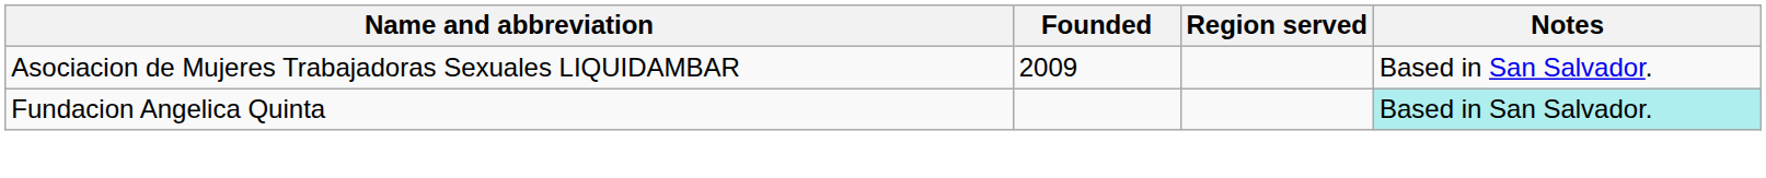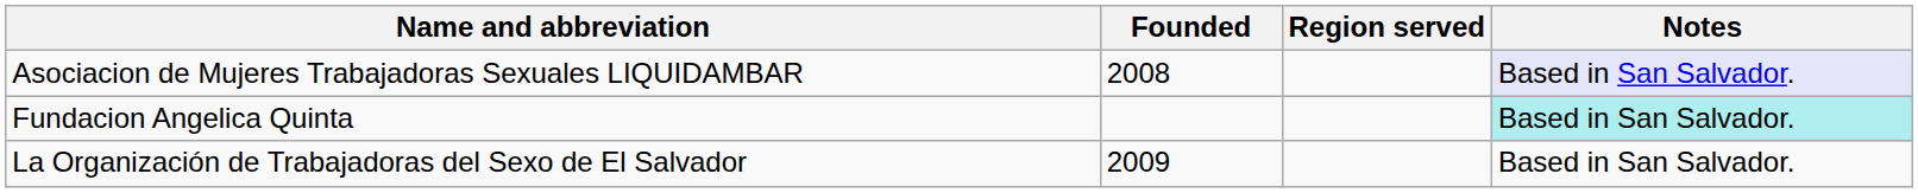Asociacion de Mujeres Trabajadoras Sexuales LIQUIDAMBAR | Founded: 2009 -> 2008
Asociacion de Mujeres Trabajadoras Sexuales LIQUIDAMBAR | Notes: no background -> lavender background
+ row: La Organización de Trabajadoras del Sexo de El Salvador | 2009 | Based in San Salvador.
